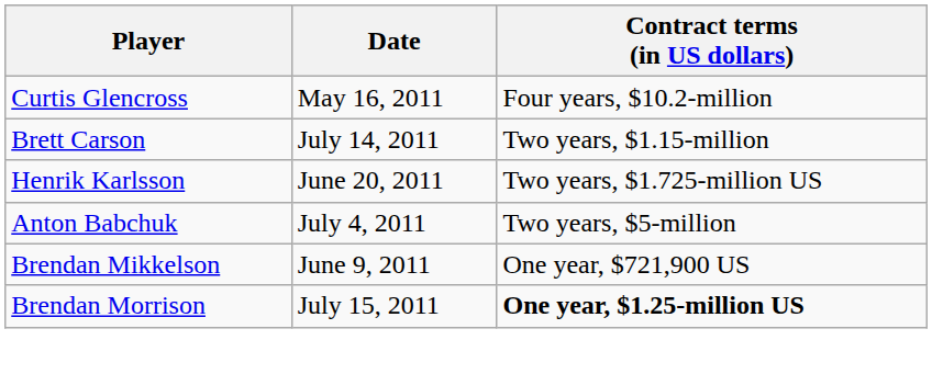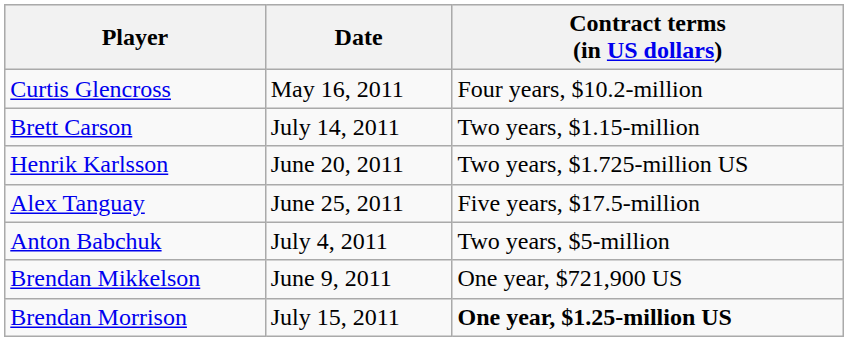+ row: Alex Tanguay | June 25, 2011 | Five years, $17.5-million
